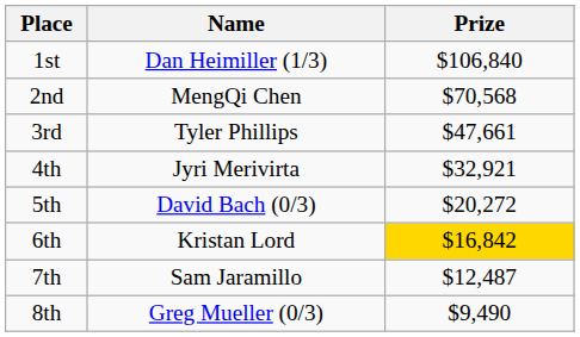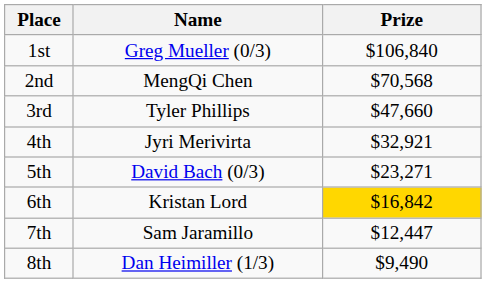1st | Name: Dan Heimiller (1/3) -> Greg Mueller (0/3)
3rd | Prize: $47,661 -> $47,660
5th | Prize: $20,272 -> $23,271
7th | Prize: $12,487 -> $12,447
8th | Name: Greg Mueller (0/3) -> Dan Heimiller (1/3)
